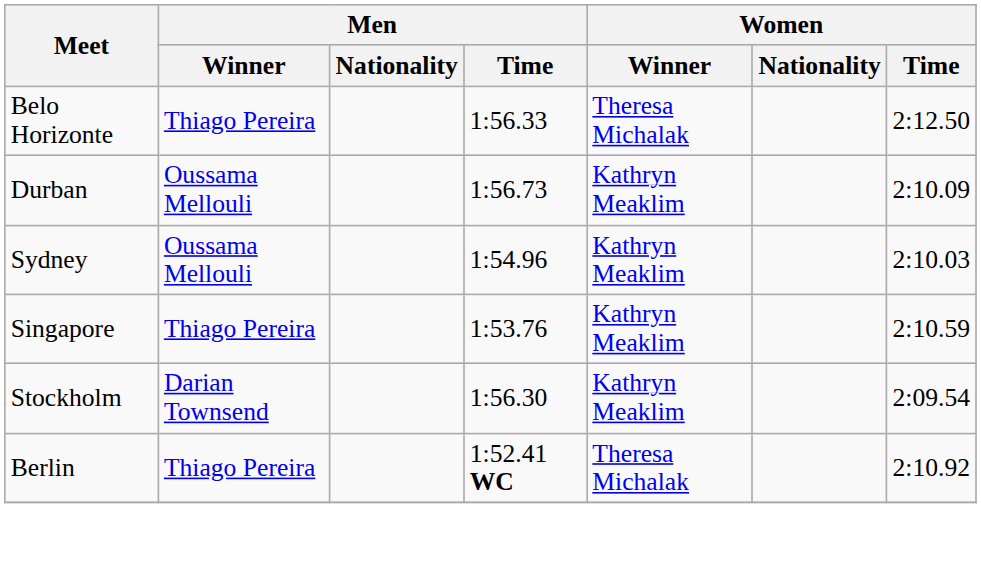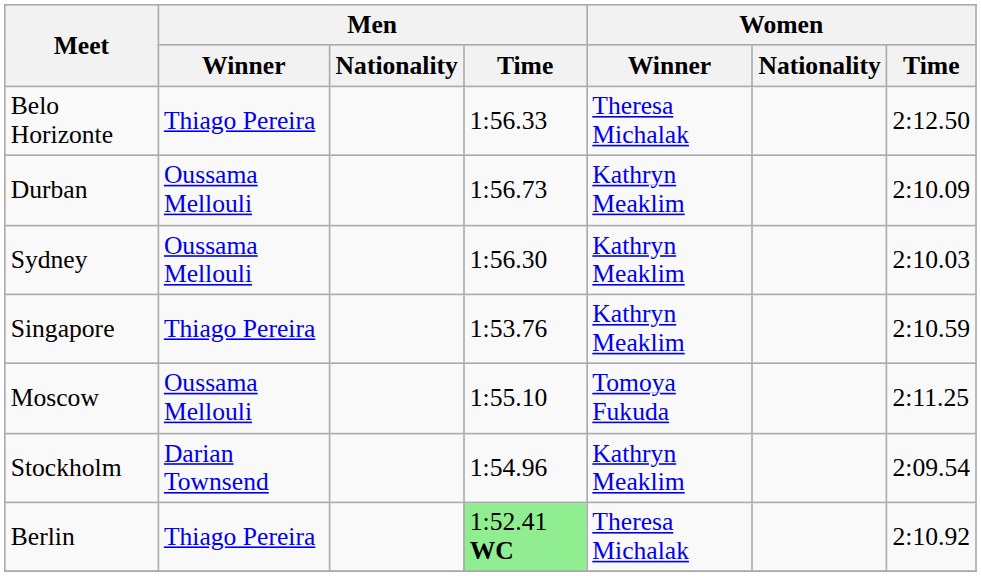Sydney | Men / Time: 1:54.96 -> 1:56.30
+ row: Moscow | Oussama Mellouli | 1:55.10 | Tomoya Fukuda | 2:11.25
Stockholm | Men / Time: 1:56.30 -> 1:54.96
Berlin | Men / Time: no background -> lightgreen background
